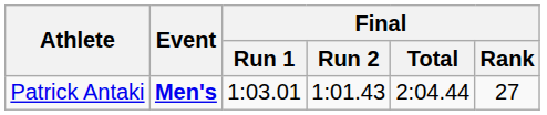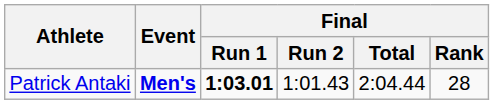Patrick Antaki | Final / Run 1: normal -> bold
Patrick Antaki | Final / Rank: 27 -> 28
